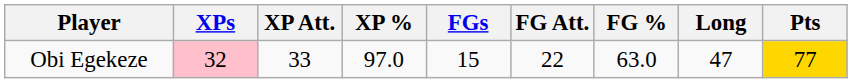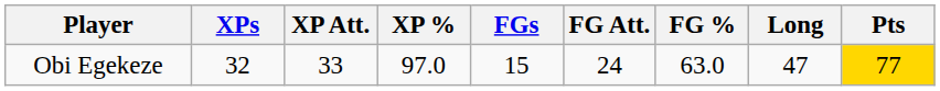Obi Egekeze | XPs: pink background -> no background
Obi Egekeze | FG Att.: 22 -> 24
